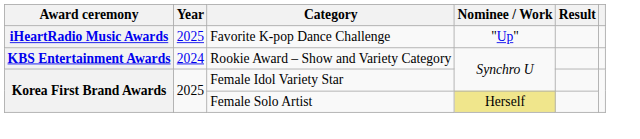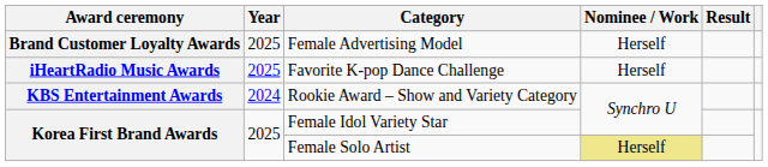+ row: Brand Customer Loyalty Awards | 2025 | Female Advertising Model | Herself
Favorite K-pop Dance Challenge | Nominee / Work: "Up" -> Herself
